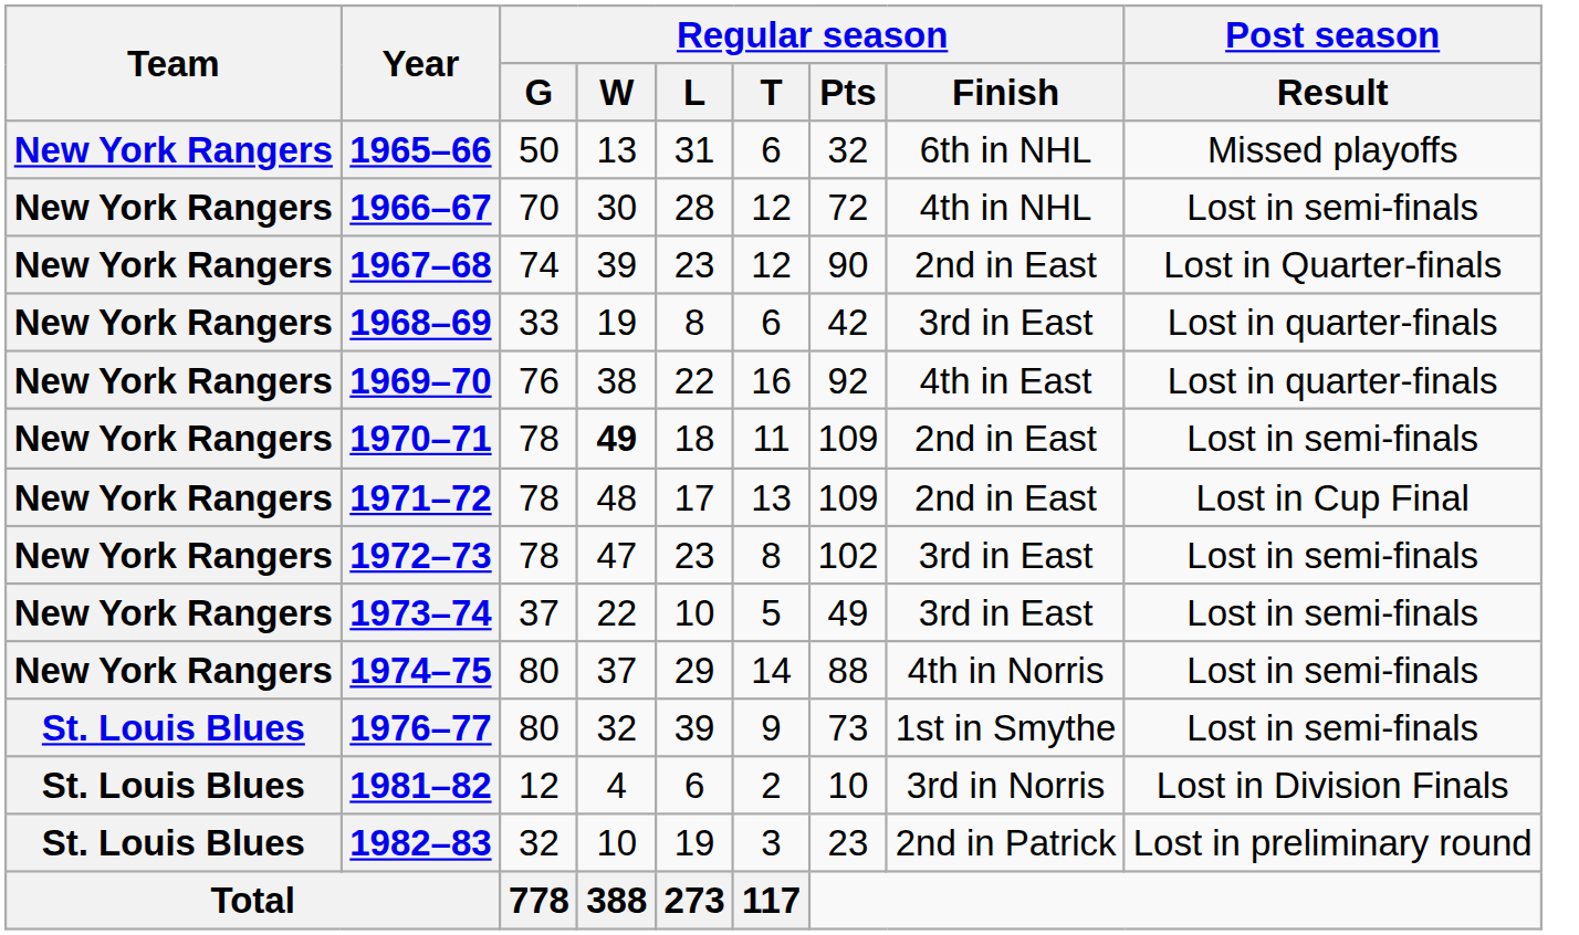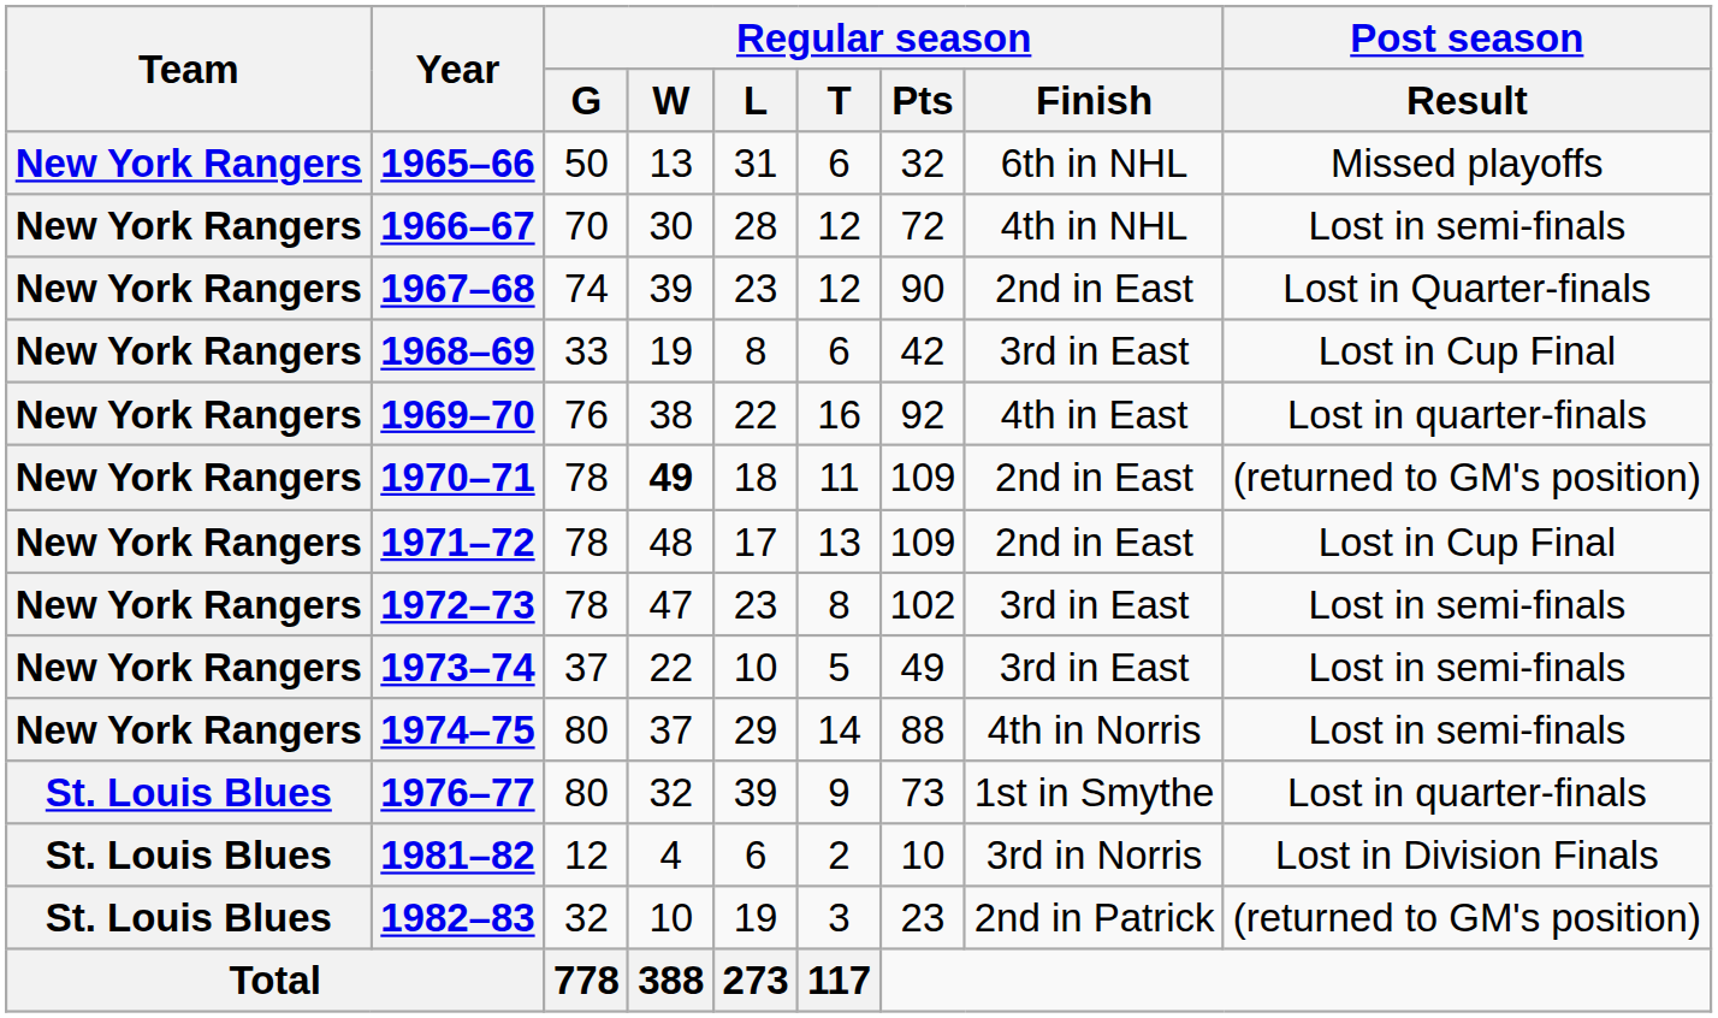1968–69 | Post season / Result: Lost in quarter-finals -> Lost in Cup Final
1970–71 | Post season / Result: Lost in semi-finals -> (returned to GM's position)
1976–77 | Post season / Result: Lost in semi-finals -> Lost in quarter-finals
1982–83 | Post season / Result: Lost in preliminary round -> (returned to GM's position)
